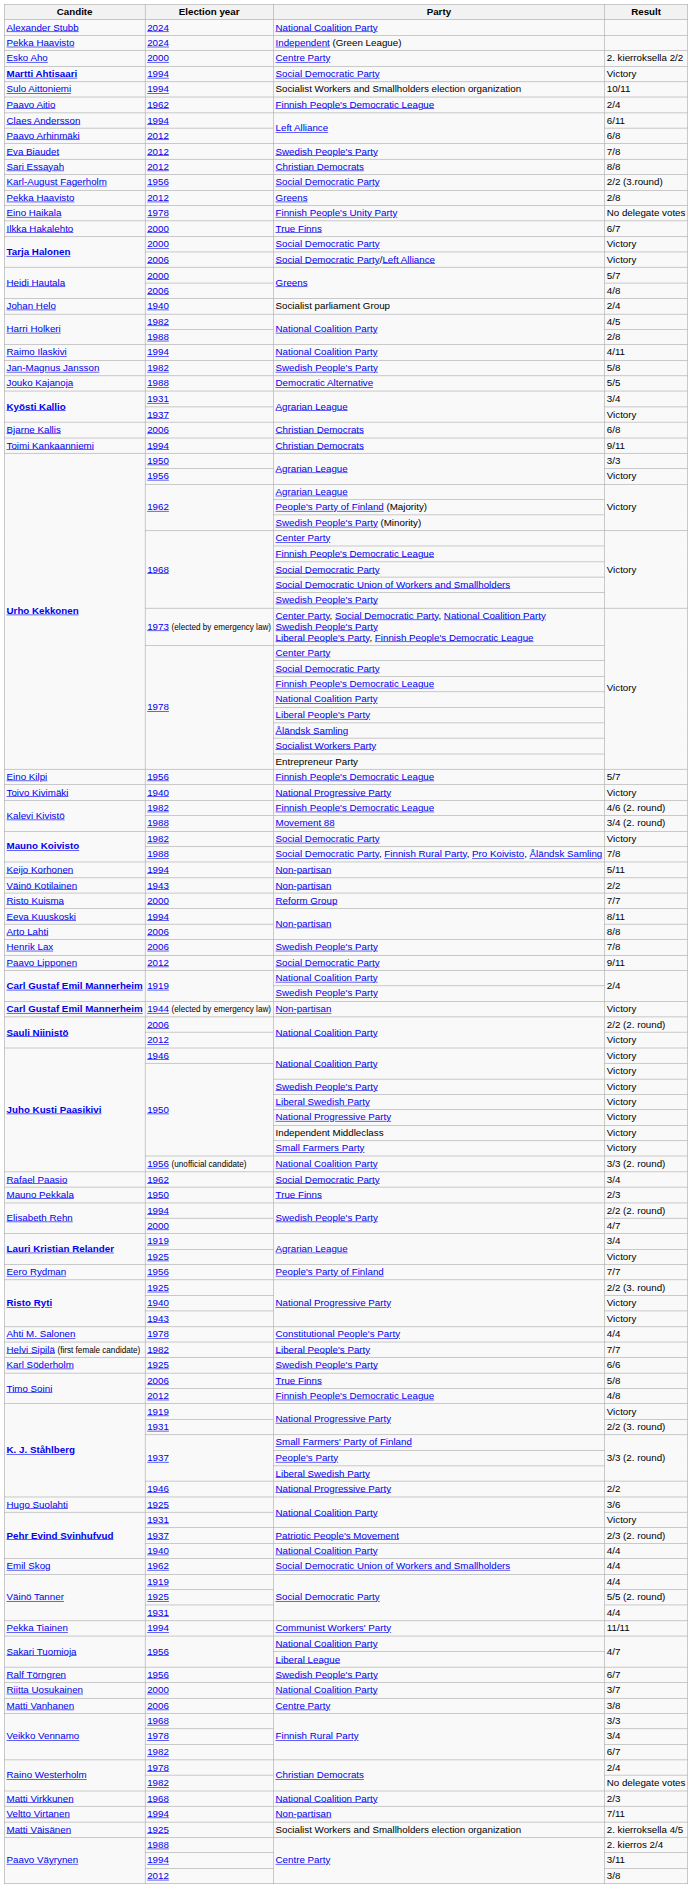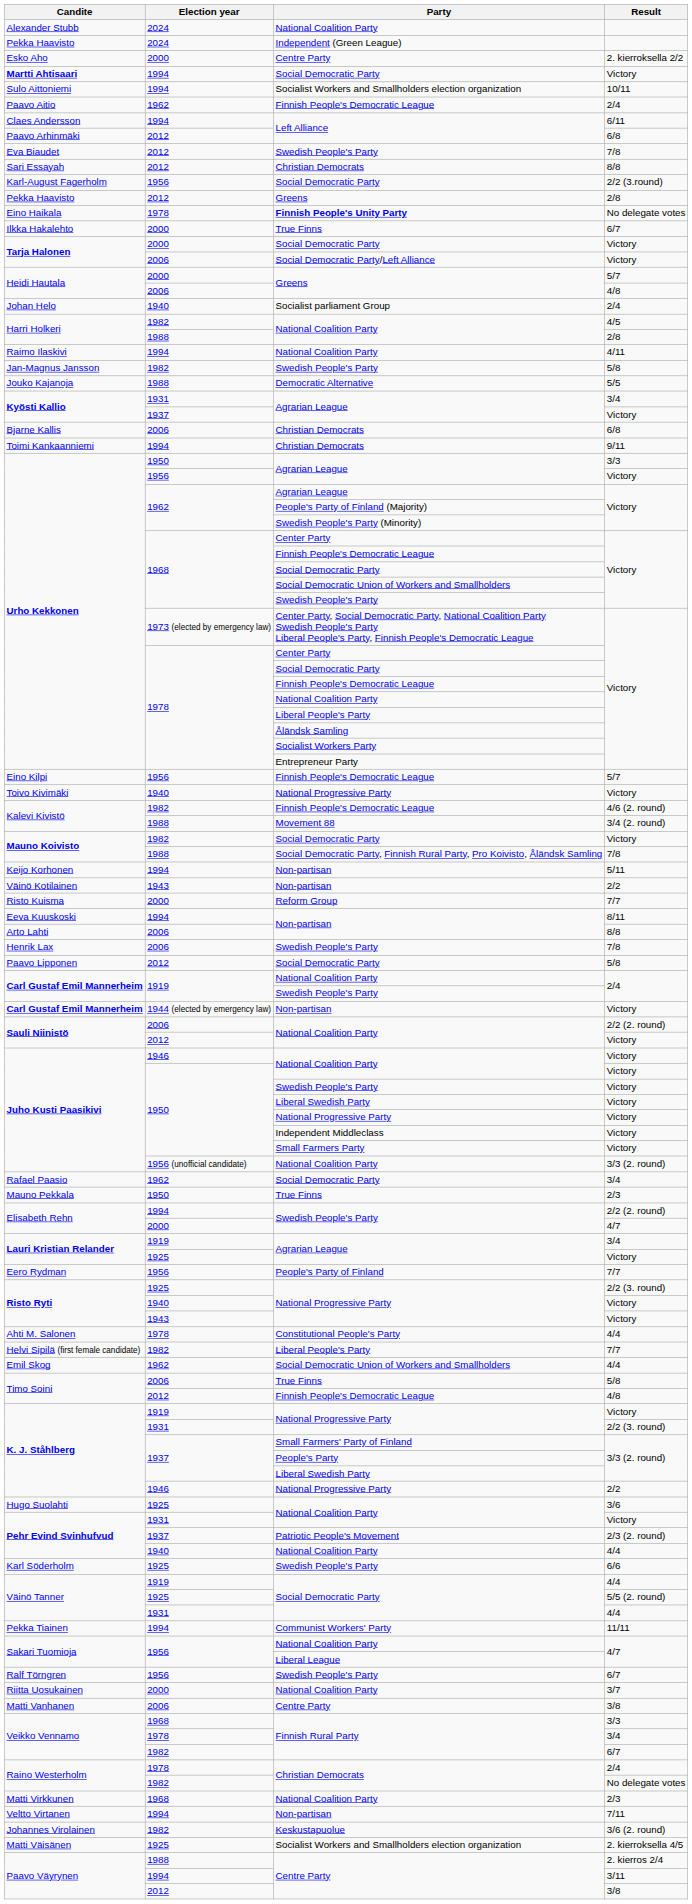Eino Haikala | Party: normal -> bold
Paavo Lipponen | Result: 9/11 -> 5/8
rows swapped: Emil Skog <-> Karl Söderholm
+ row: Johannes Virolainen | 1982 | Keskustapuolue | 3/6 (2. round)
